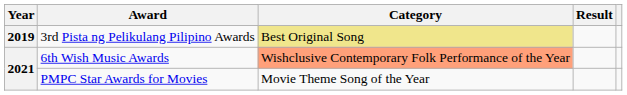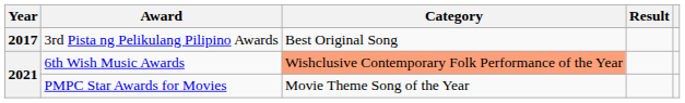3rd Pista ng Pelikulang Pilipino Awards | Year: 2019 -> 2017
3rd Pista ng Pelikulang Pilipino Awards | Category: khaki background -> no background
